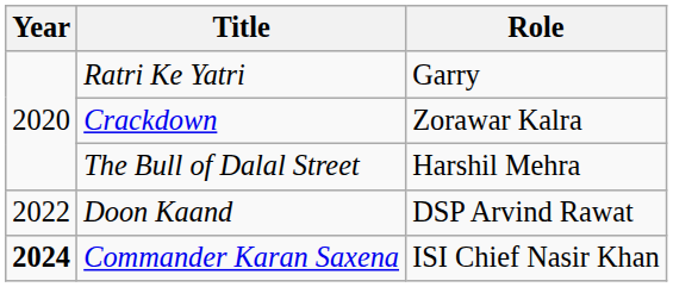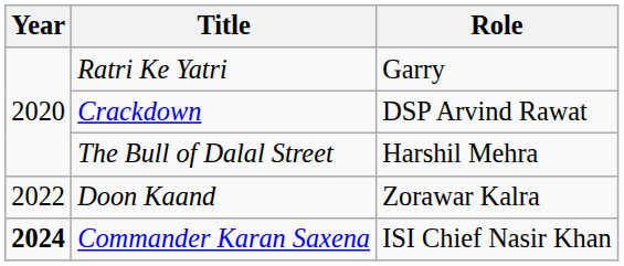Crackdown | Role: Zorawar Kalra -> DSP Arvind Rawat
Doon Kaand | Role: DSP Arvind Rawat -> Zorawar Kalra
